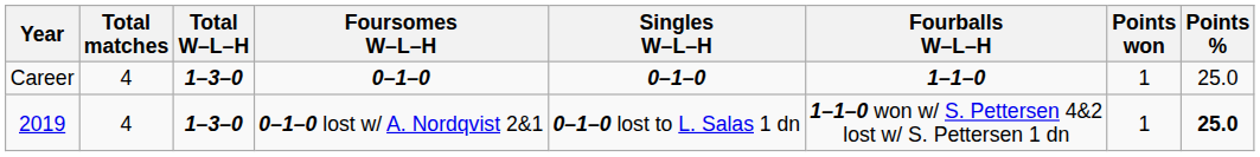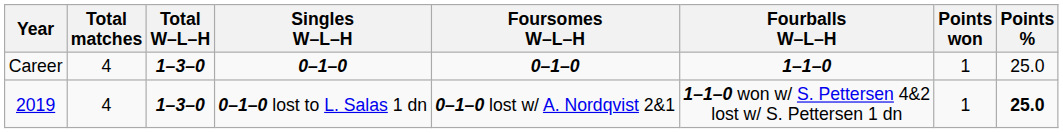columns swapped: Singles W–L–H <-> Foursomes W–L–H
